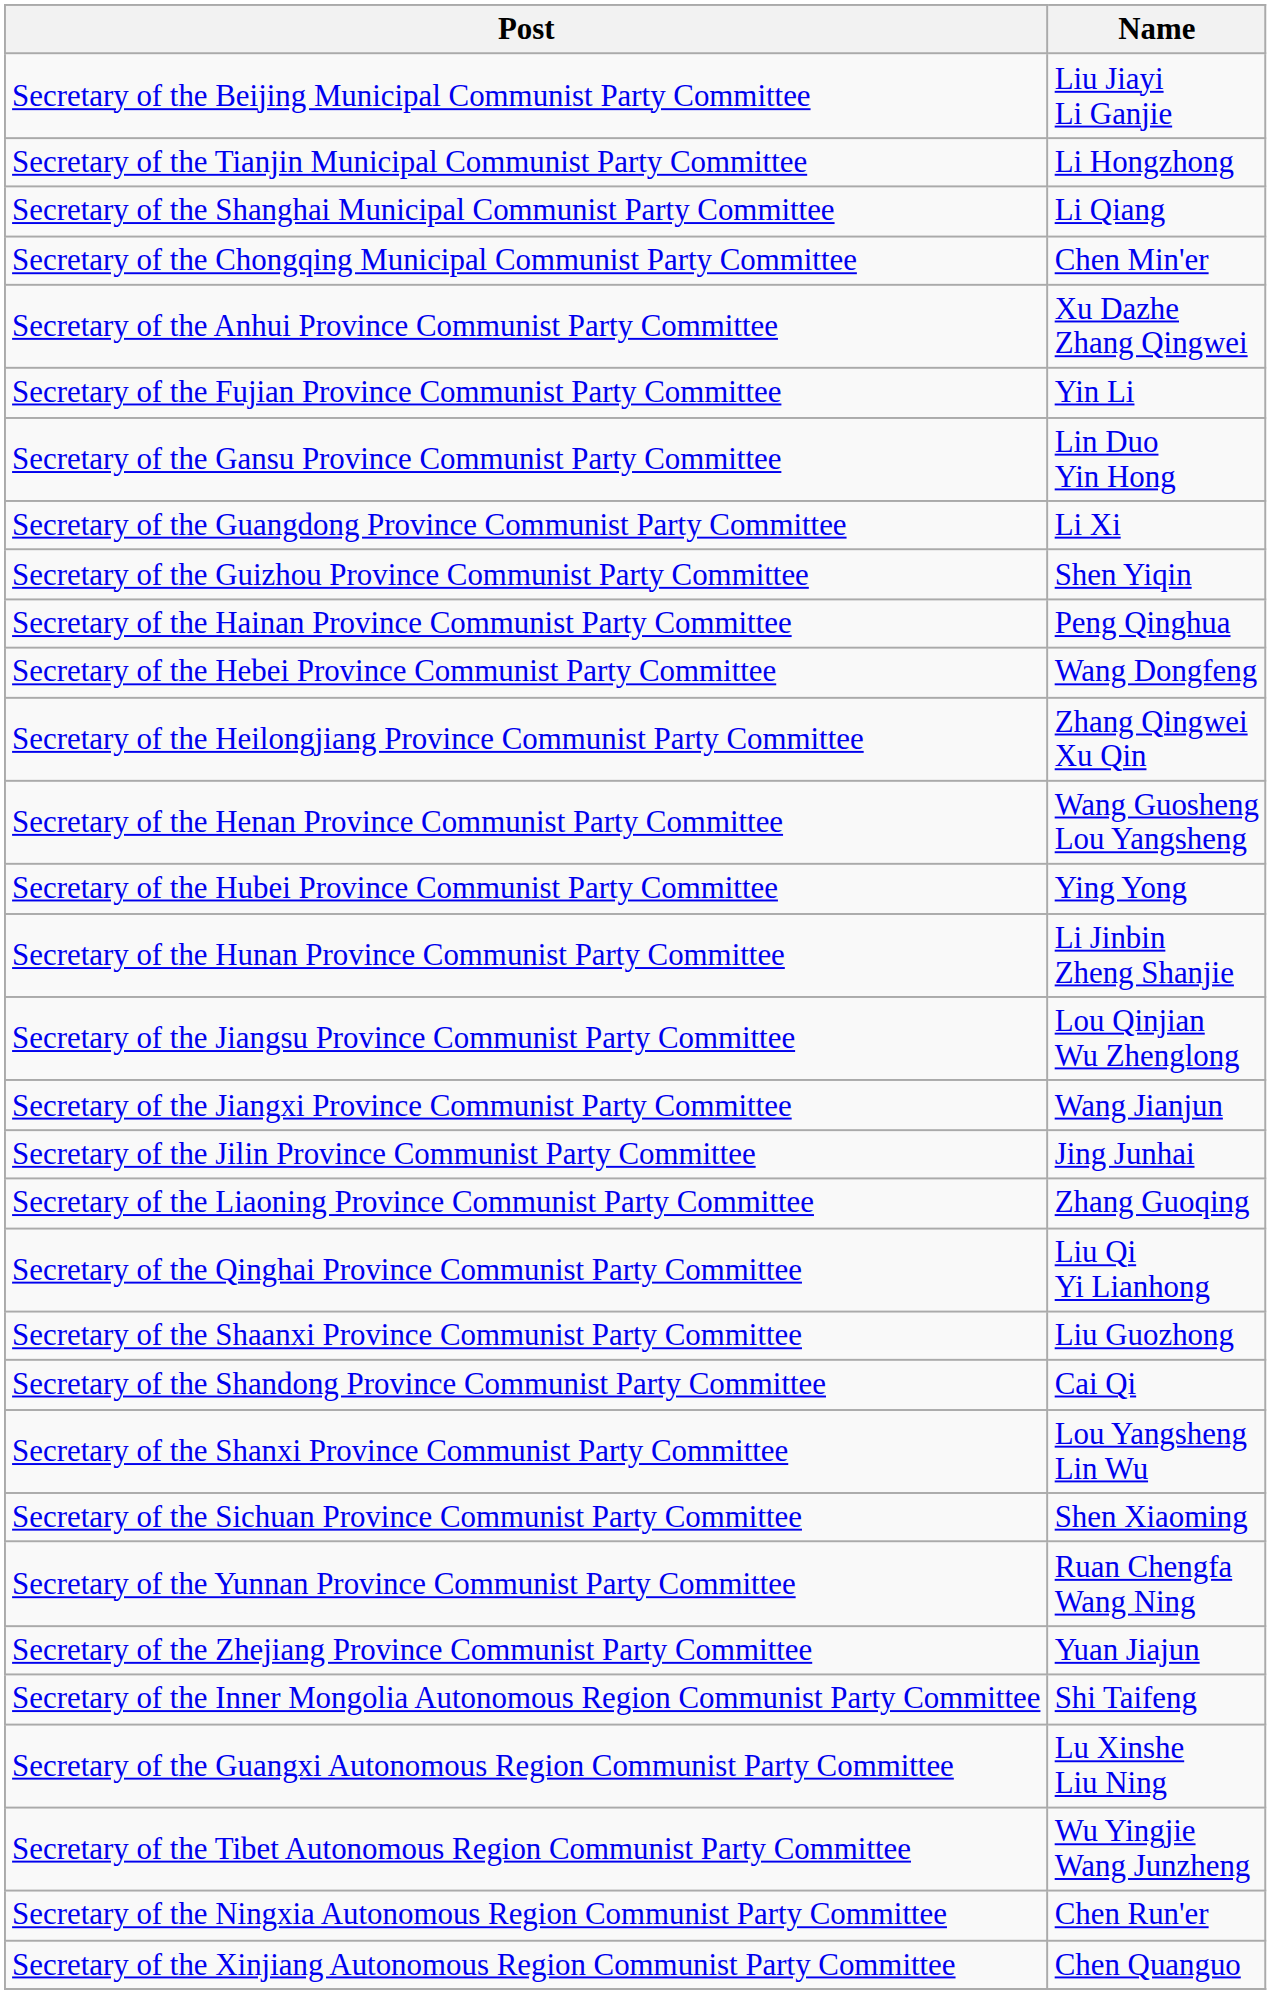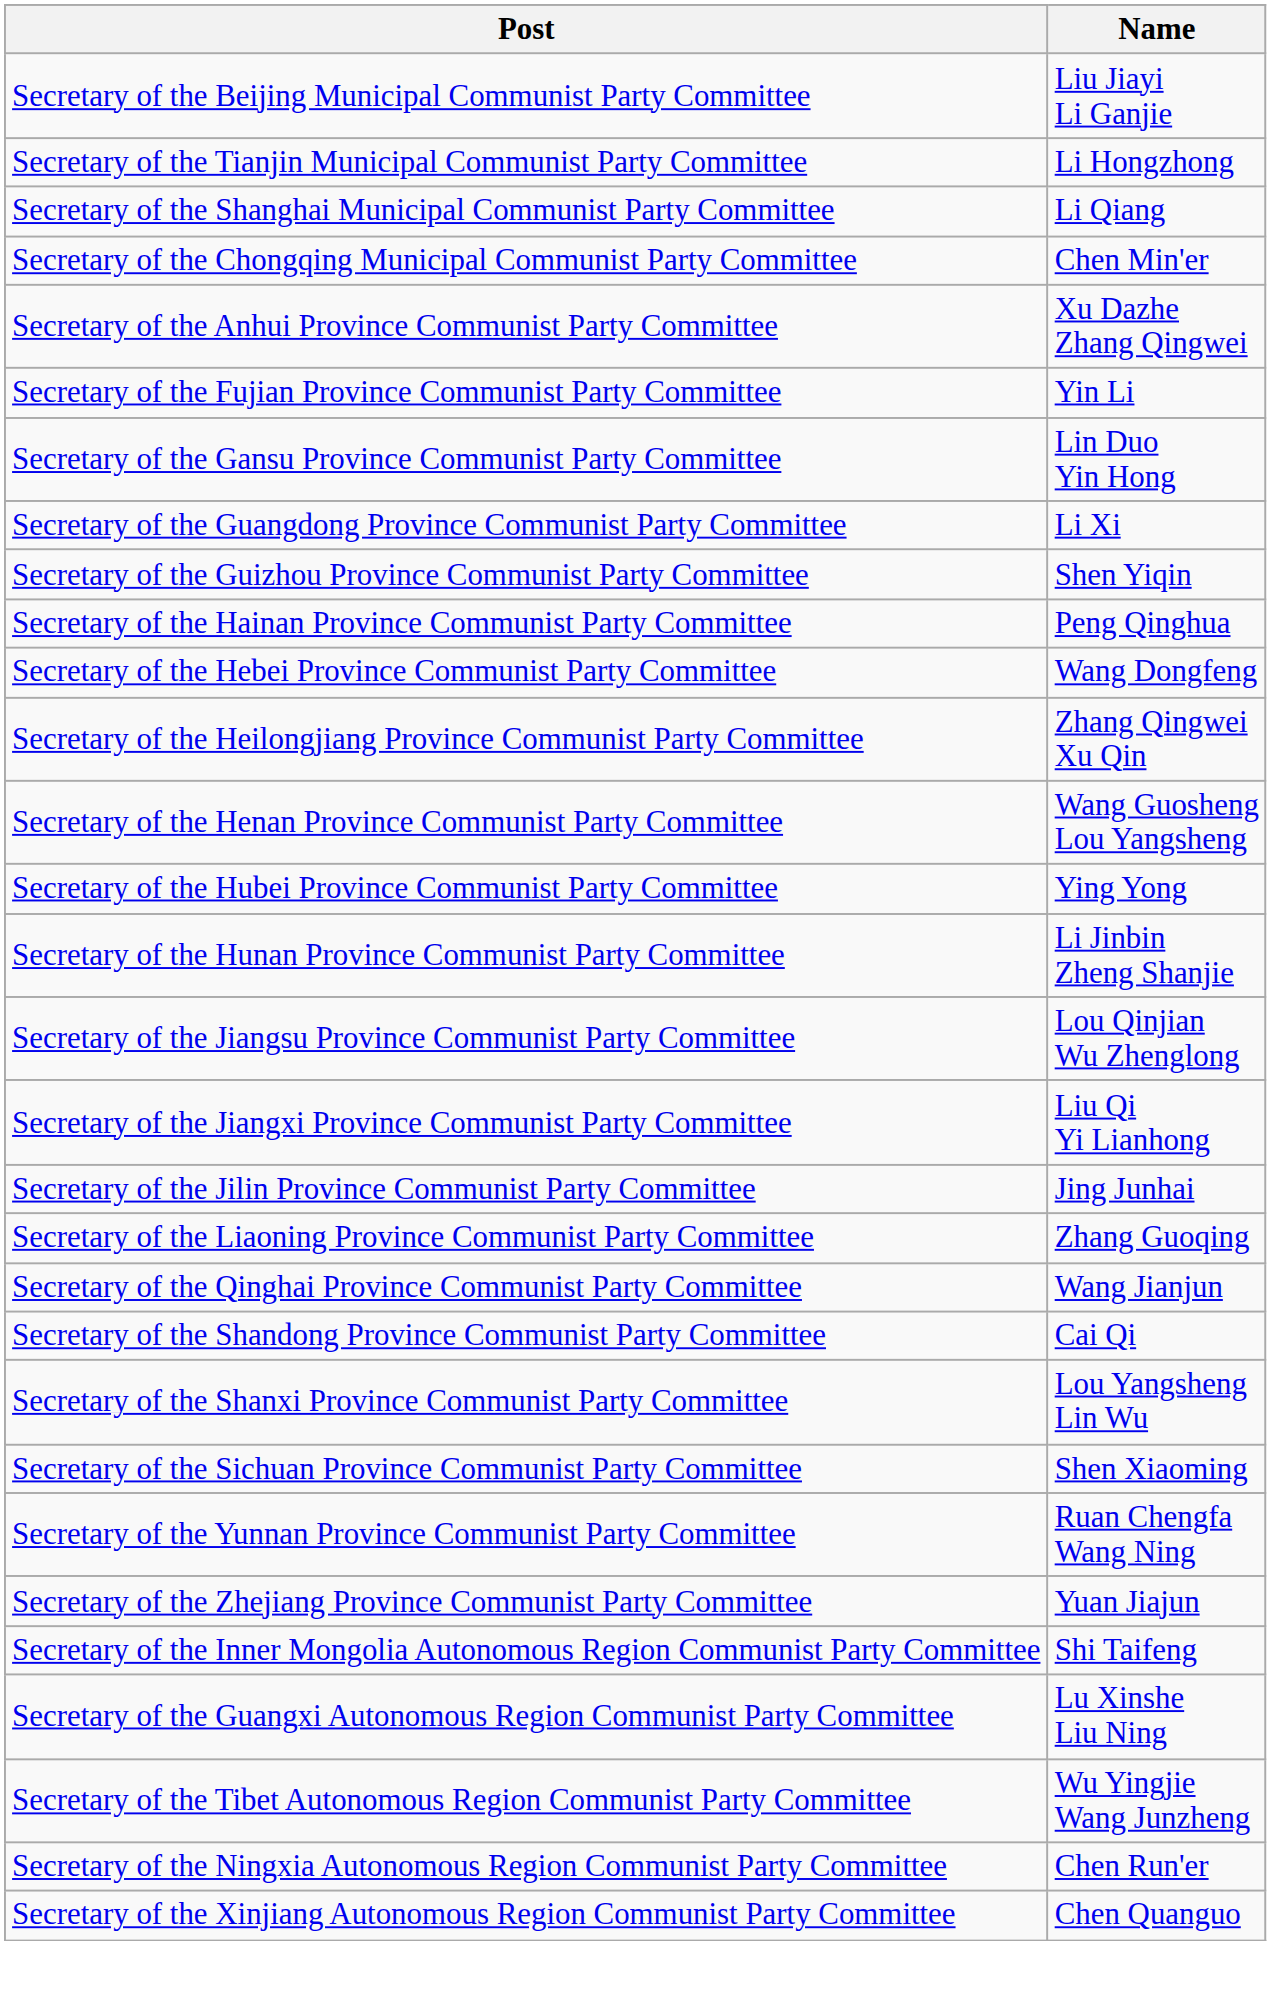Secretary of the Jiangxi Province Communist Party Committee | Name: Wang Jianjun -> Liu Qi Yi Lianhong
Secretary of the Qinghai Province Communist Party Committee | Name: Liu Qi Yi Lianhong -> Wang Jianjun
- row: Secretary of the Shaanxi Province Communist Party Committee | Liu Guozhong
